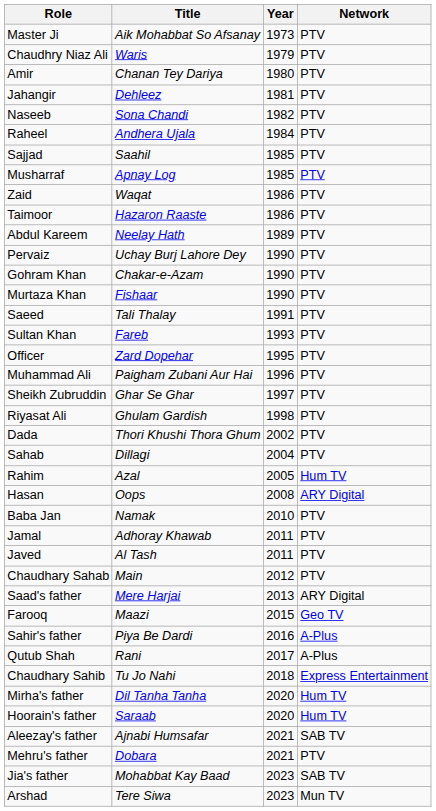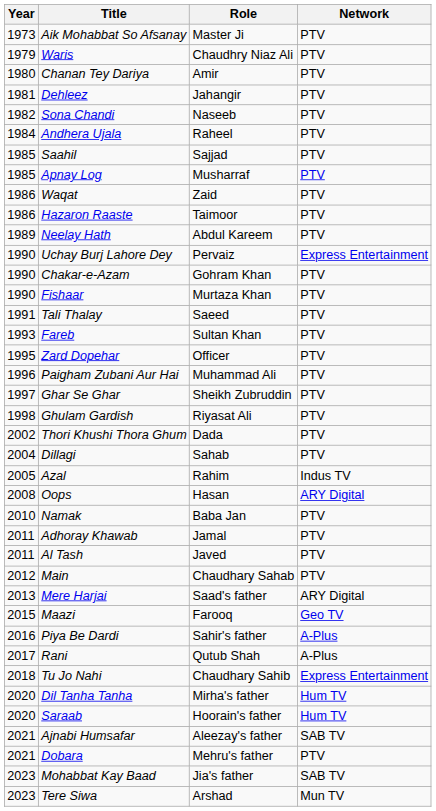columns swapped: Year <-> Role
Uchay Burj Lahore Dey | Network: PTV -> Express Entertainment
Azal | Network: Hum TV -> Indus TV
